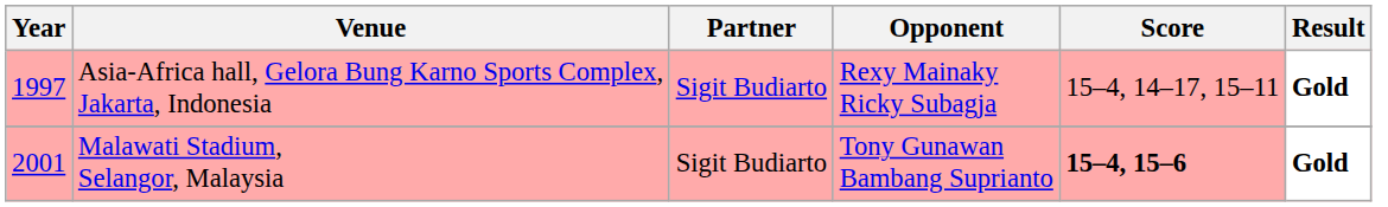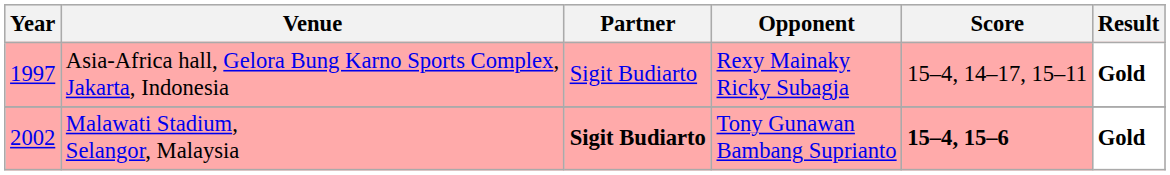Malawati Stadium, Selangor, Malaysia | Year: 2001 -> 2002
Malawati Stadium, Selangor, Malaysia | Partner: normal -> bold
